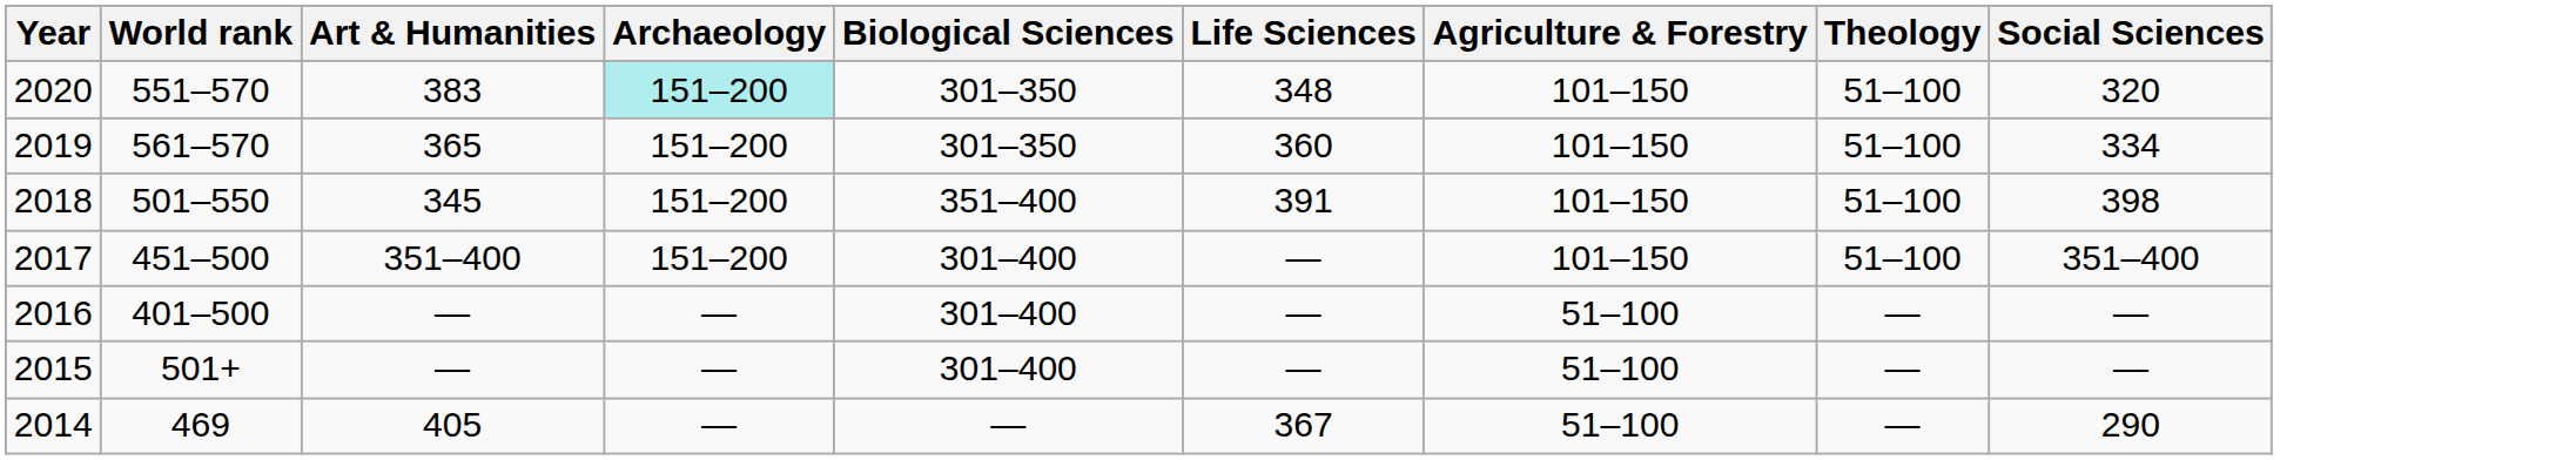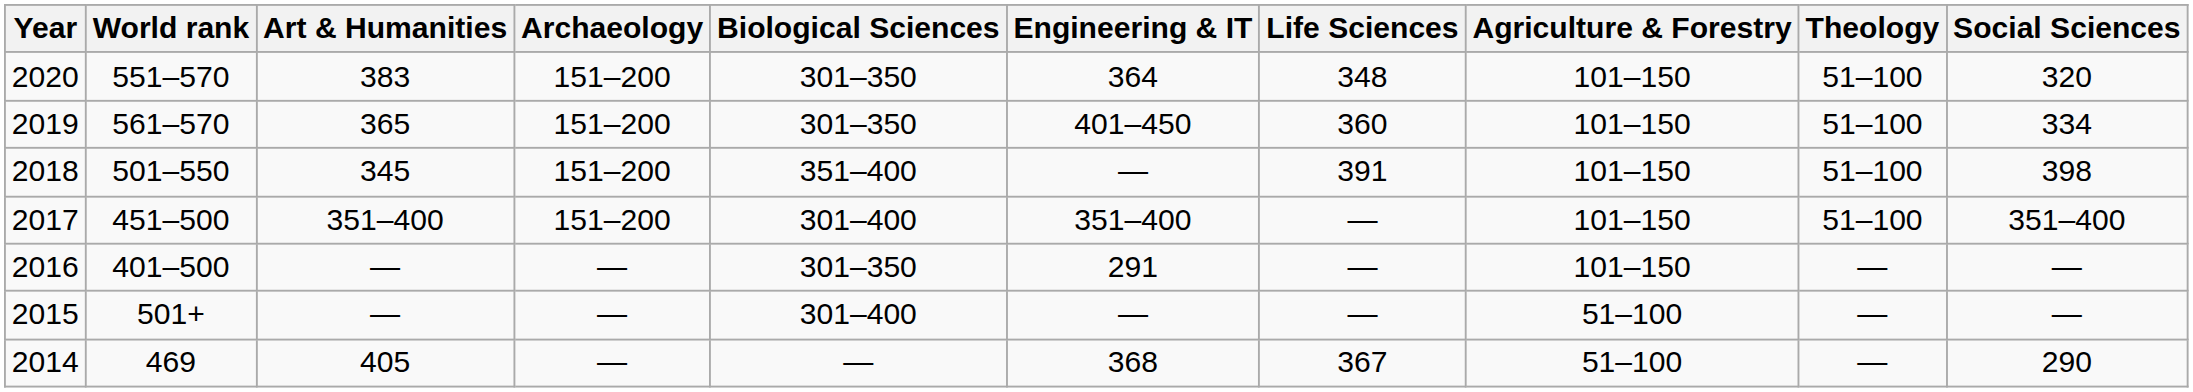+ column: Engineering & IT | 364 | 401–450 | — | 351–400 | 291 | — | 368
2020 | Archaeology: paleturquoise background -> no background
2016 | Biological Sciences: 301–400 -> 301–350
2016 | Agriculture & Forestry: 51–100 -> 101–150
